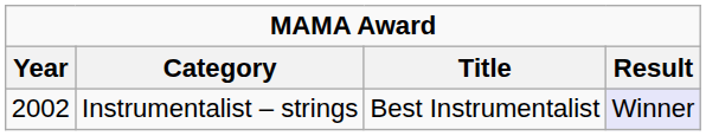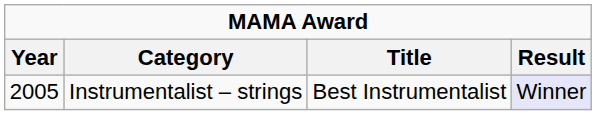Instrumentalist – strings | Year: 2002 -> 2005
